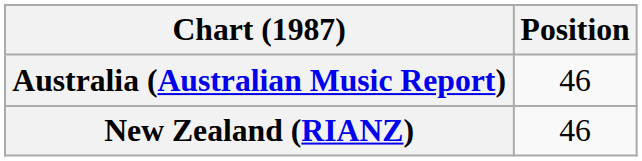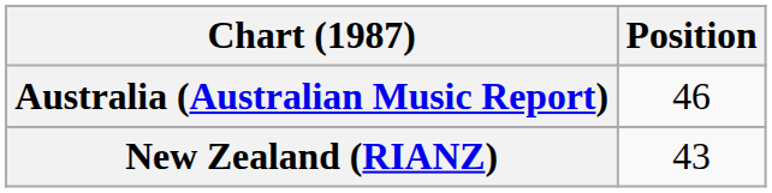New Zealand (RIANZ) | Position: 46 -> 43
